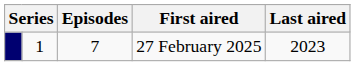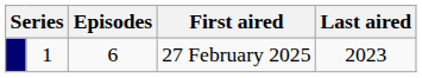27 February 2025 | Episodes: 7 -> 6
